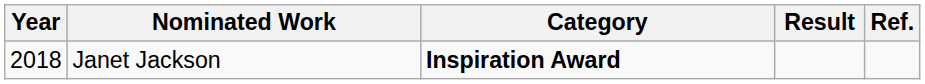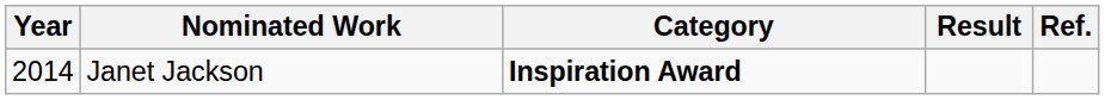Janet Jackson | Year: 2018 -> 2014
